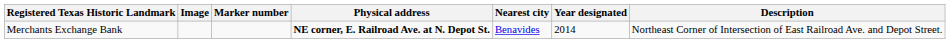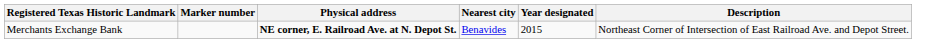- column: Image
Merchants Exchange Bank | Year designated: 2014 -> 2015
